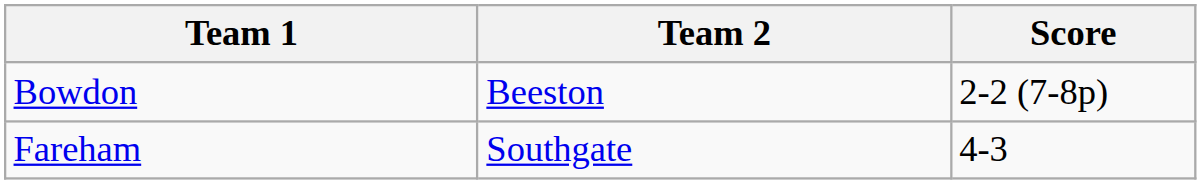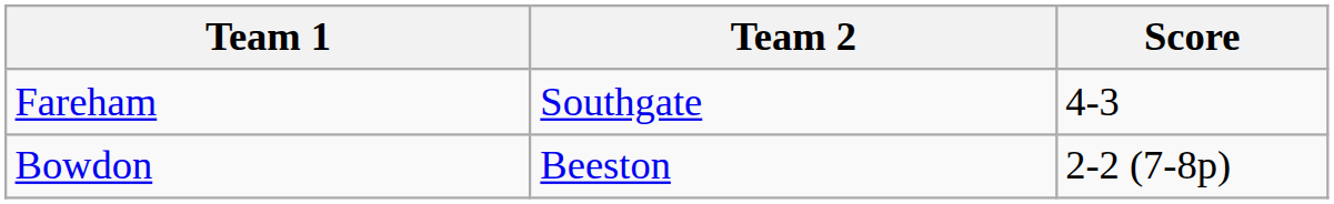rows swapped: Bowdon <-> Fareham
